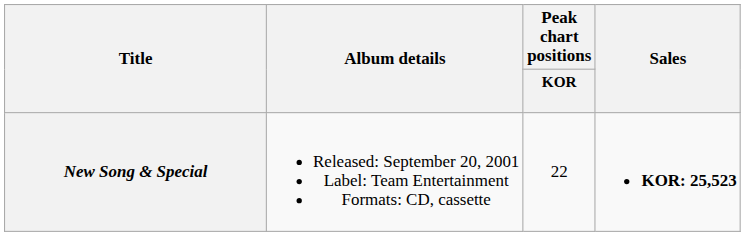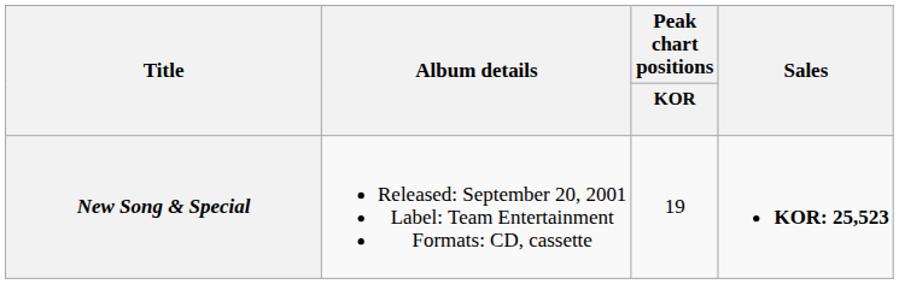New Song & Special | Peak chart positions / KOR: 22 -> 19
